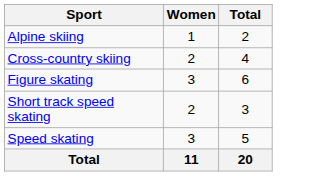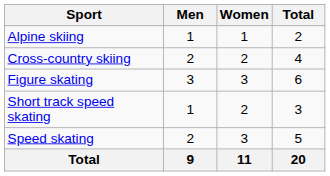+ column: Men | 1 | 2 | 3 | 1 | 2 | 9
